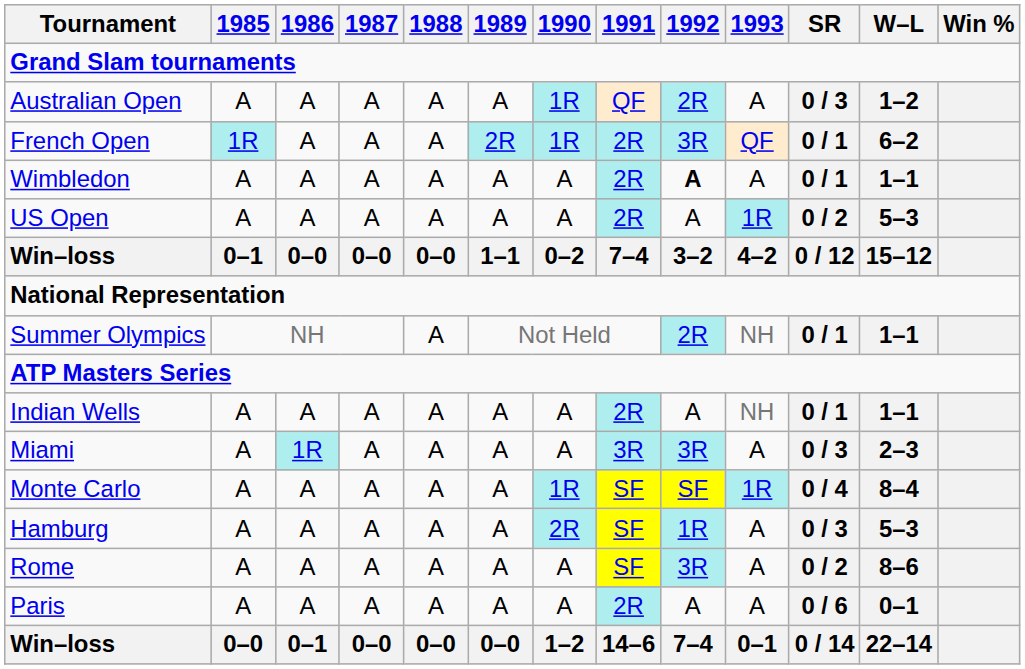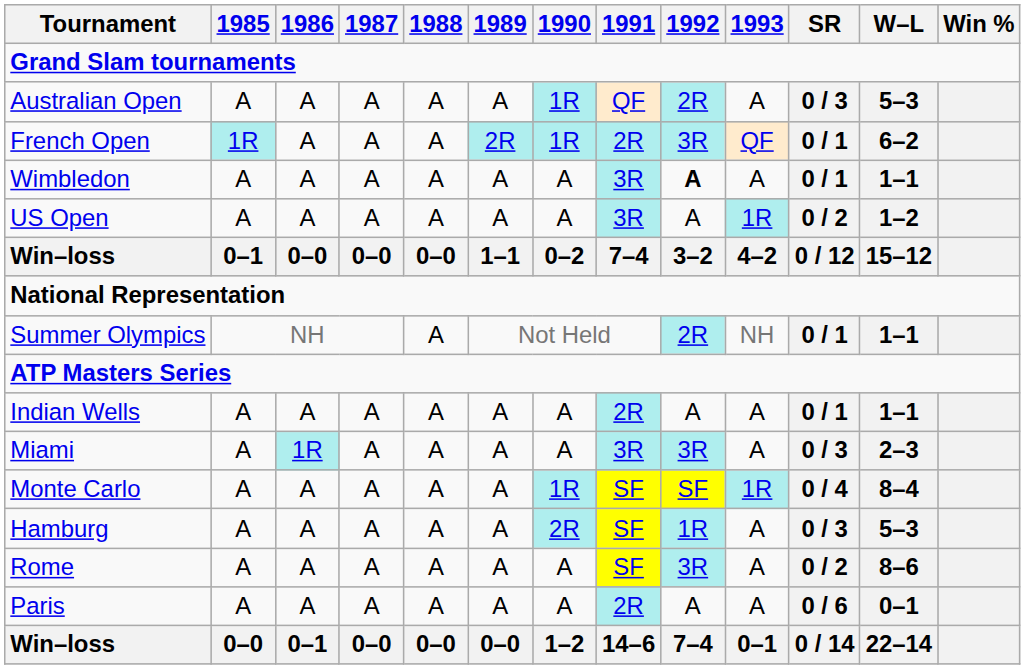Australian Open | W–L: 1–2 -> 5–3
Wimbledon | 1991: 2R -> 3R
US Open | 1991: 2R -> 3R
US Open | W–L: 5–3 -> 1–2
Indian Wells | 1993: NH -> A
